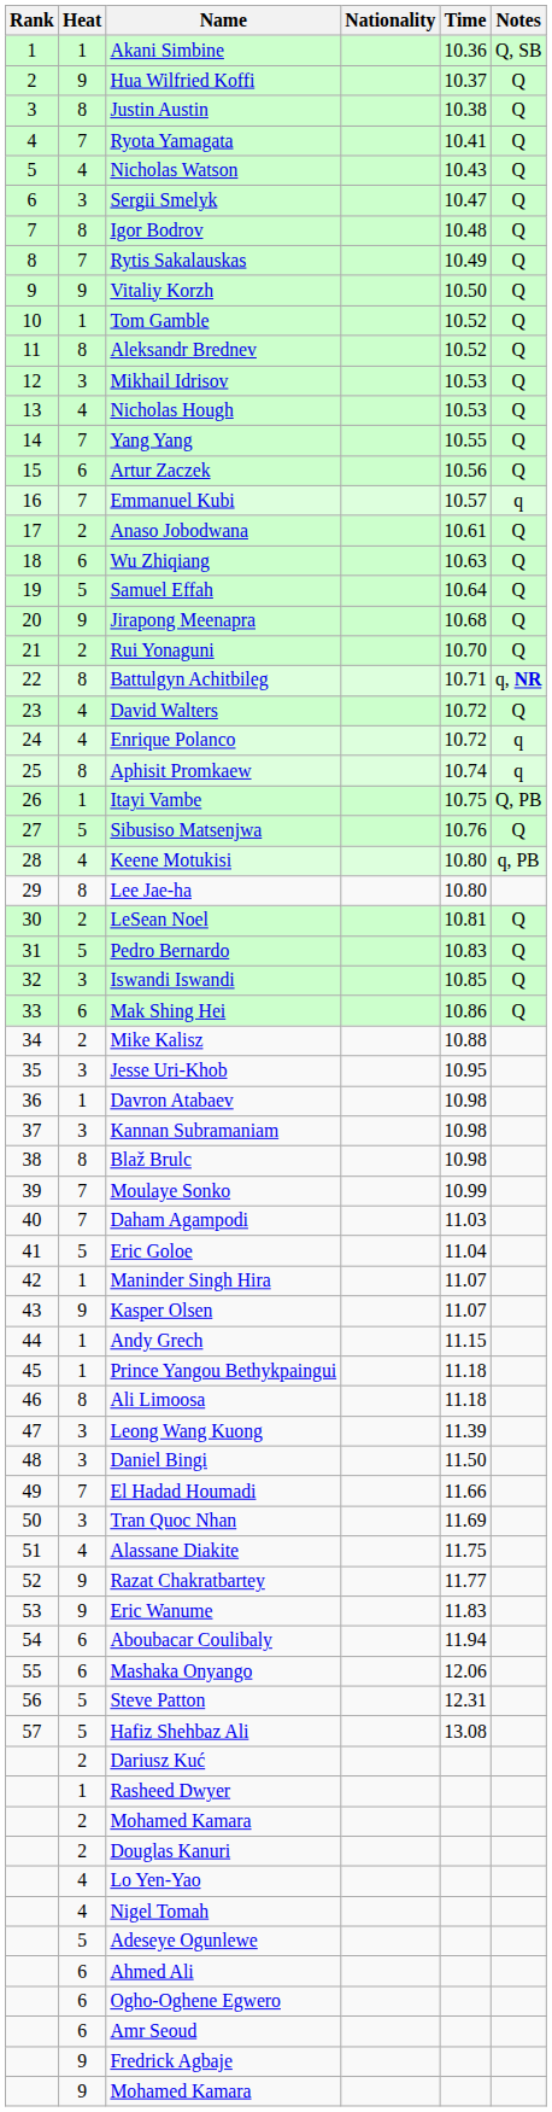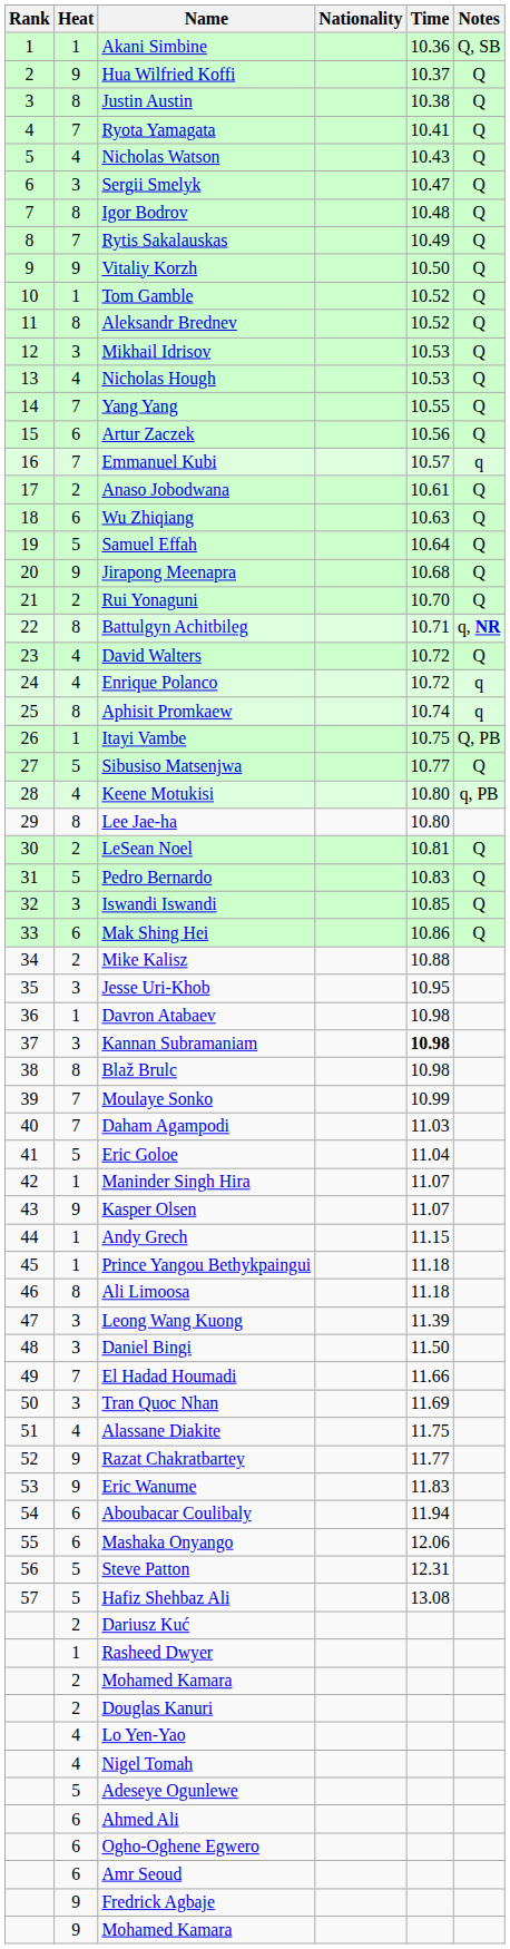Sibusiso Matsenjwa | Time: 10.76 -> 10.77
Kannan Subramaniam | Time: normal -> bold
